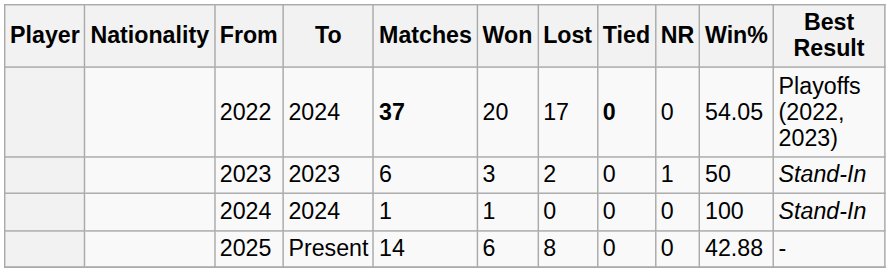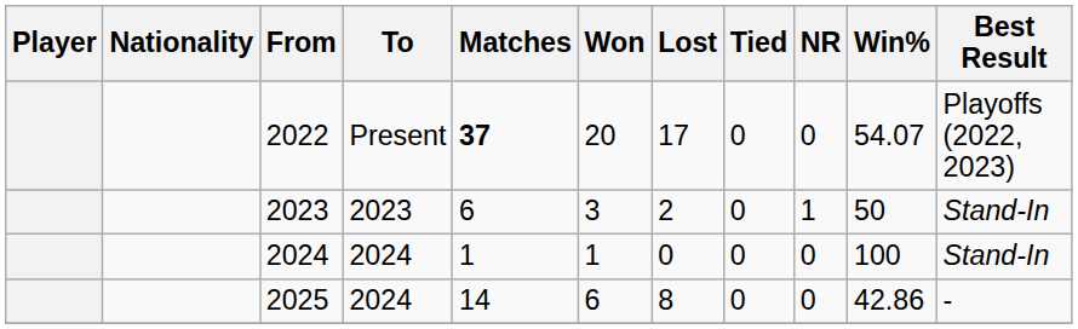2022 | To: 2024 -> Present
2022 | Tied: bold -> normal
2022 | Win%: 54.05 -> 54.07
2025 | To: Present -> 2024
2025 | Win%: 42.88 -> 42.86
